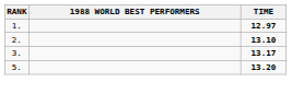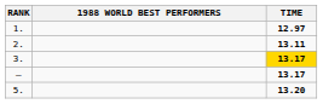2. | TIME: 13.10 -> 13.11
3. | TIME: no background -> gold background
+ row: — | 13.17
